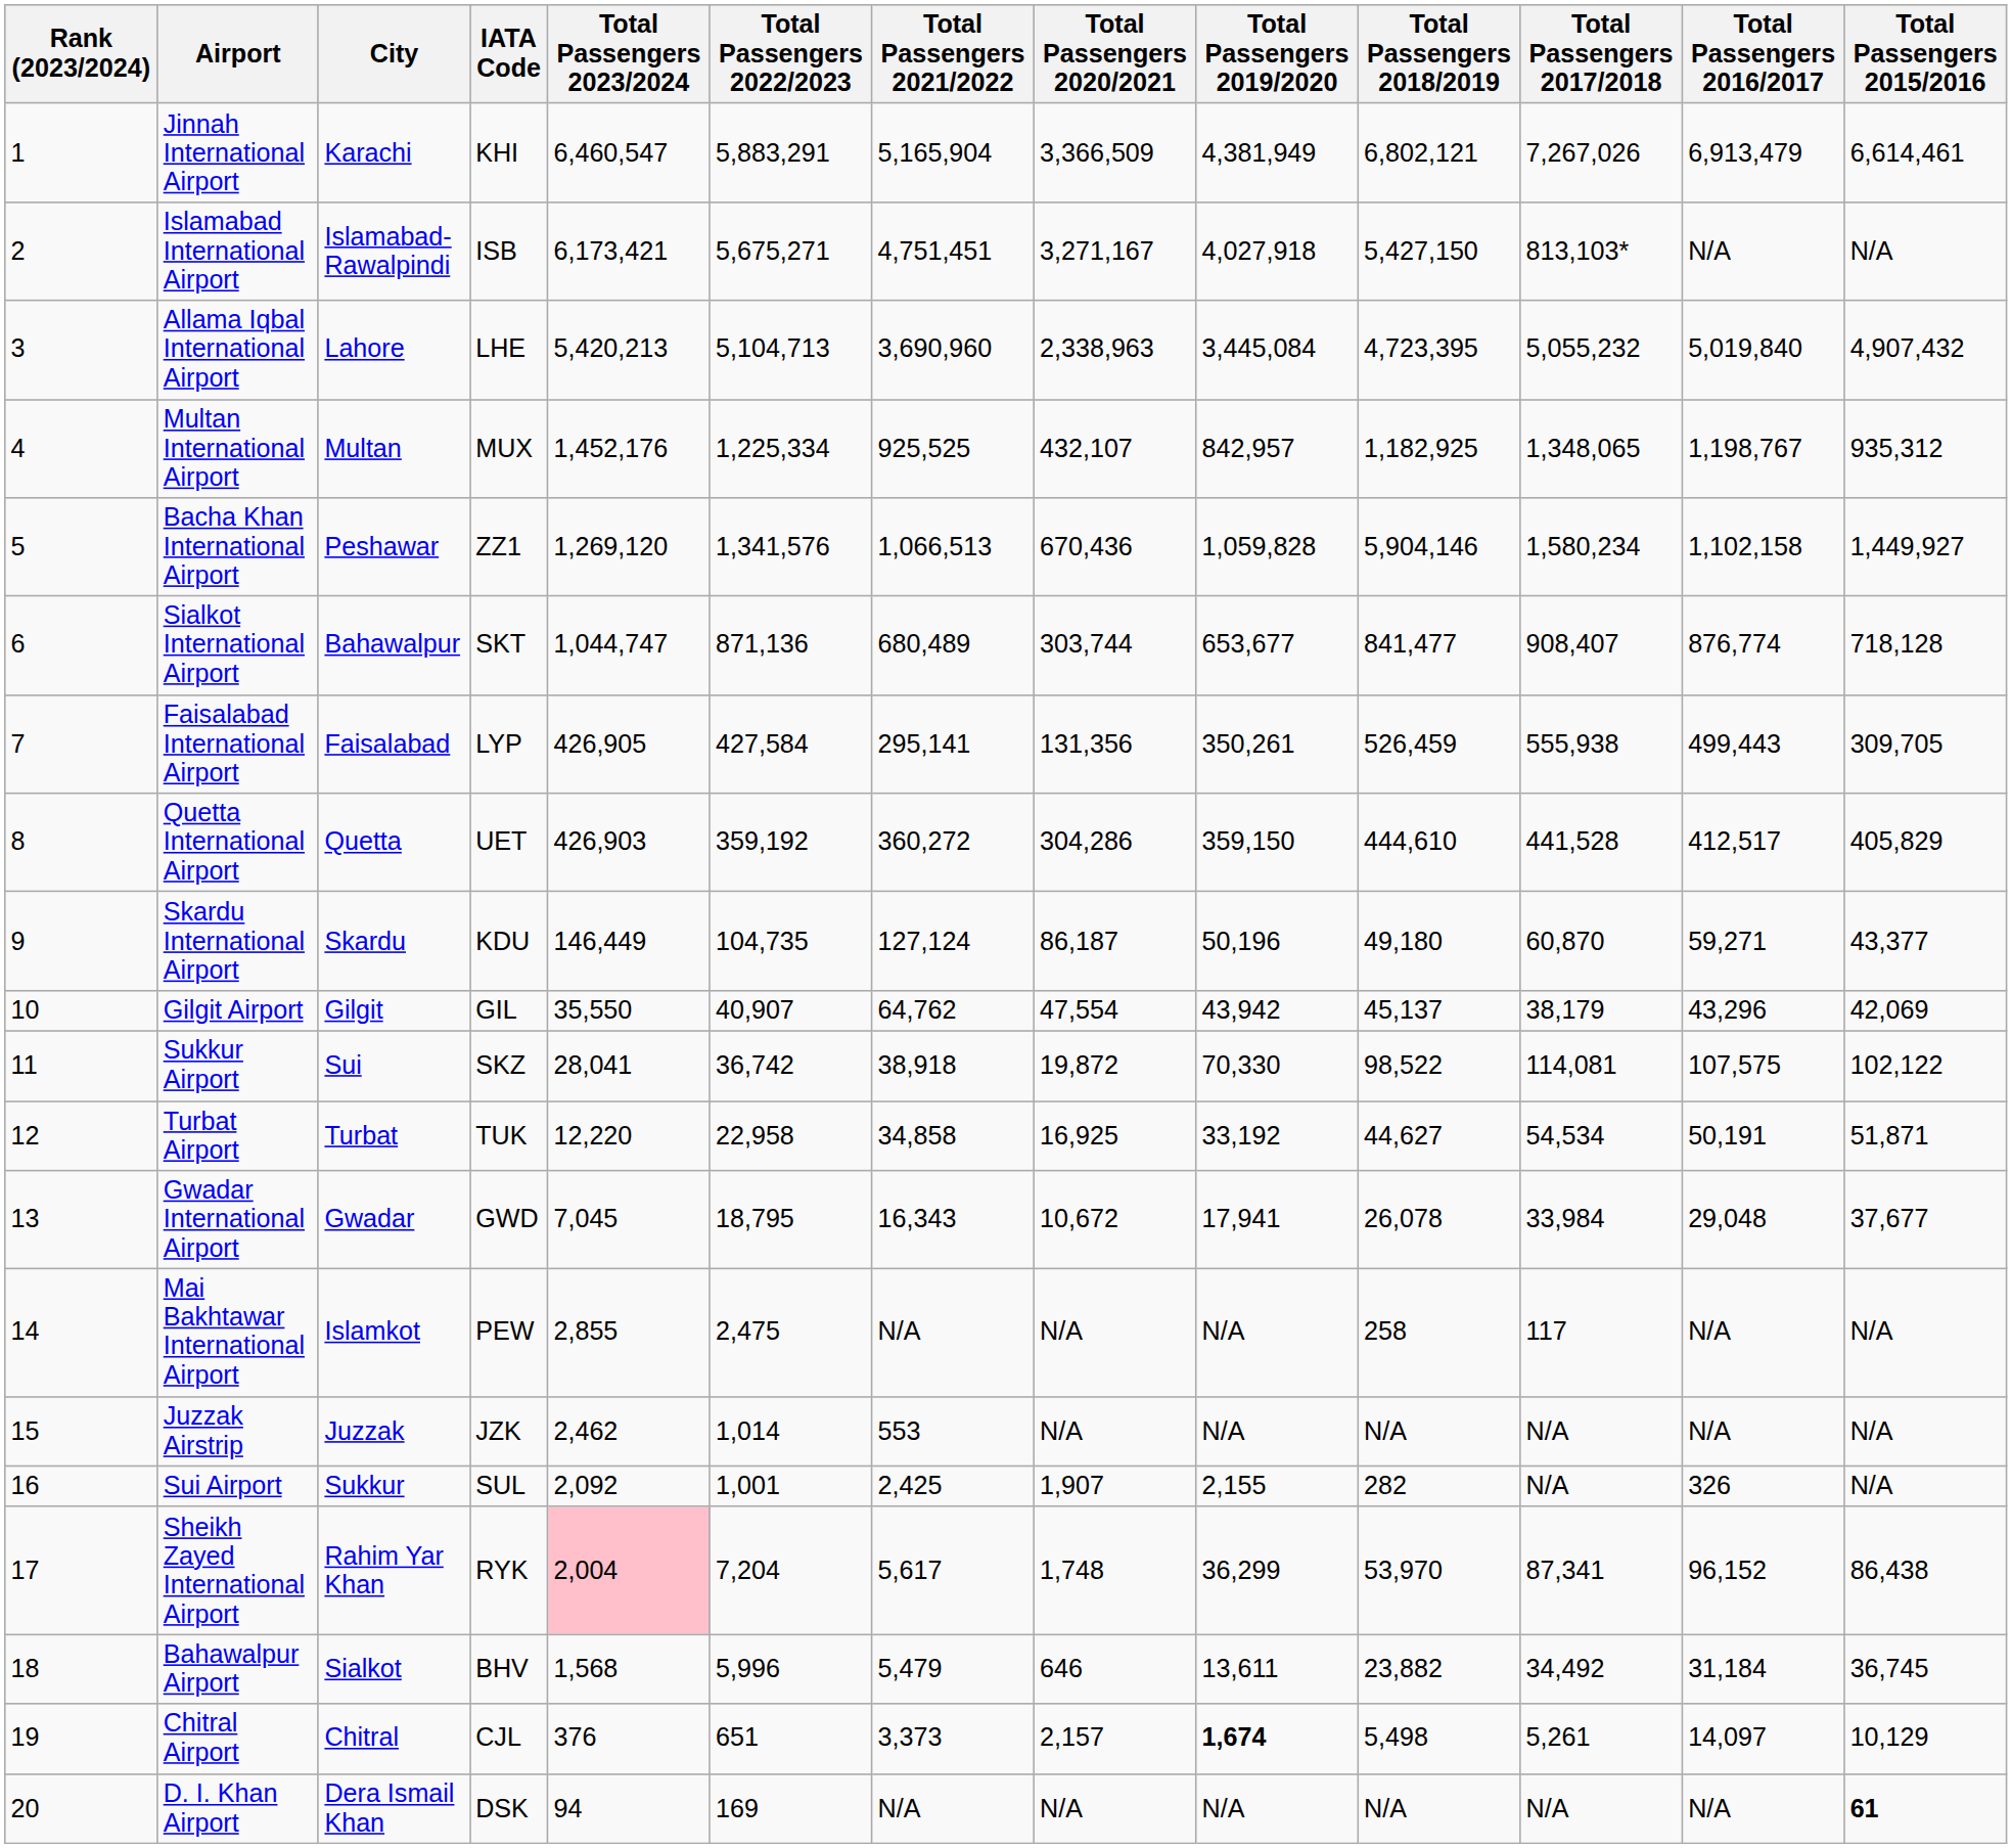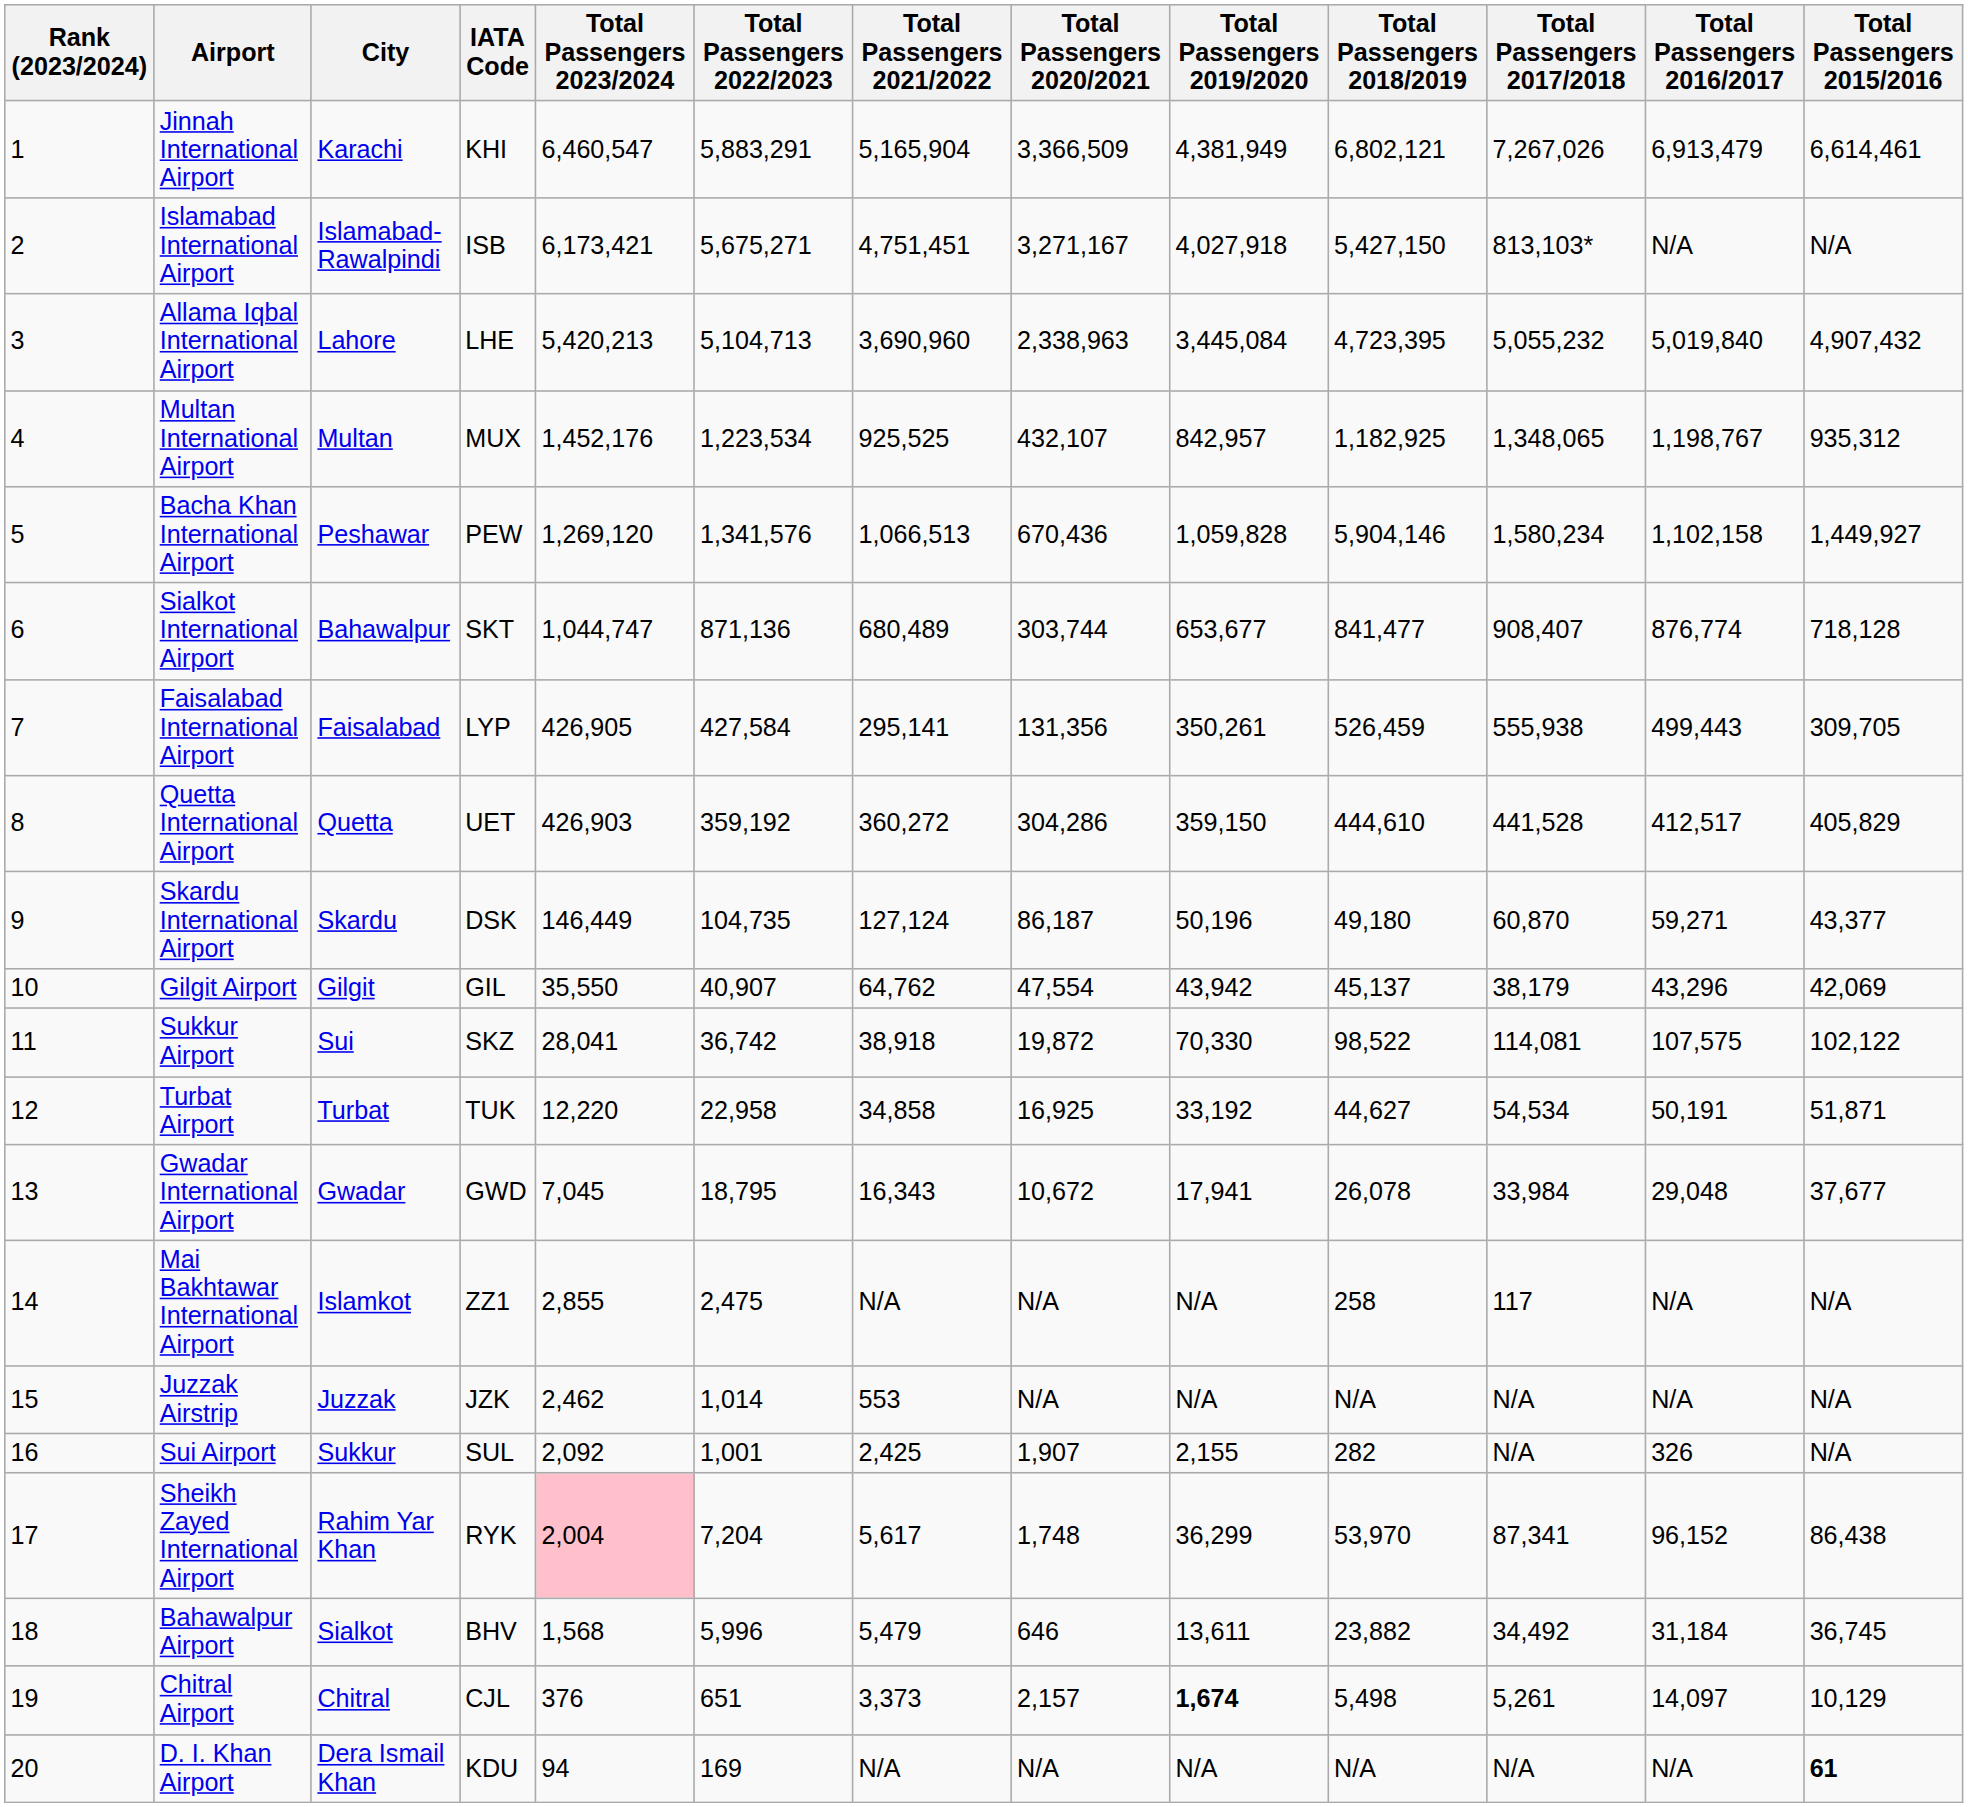Multan International Airport | Total Passengers 2022/2023: 1,225,334 -> 1,223,534
Bacha Khan International Airport | IATA Code: ZZ1 -> PEW
Skardu International Airport | IATA Code: KDU -> DSK
Mai Bakhtawar International Airport | IATA Code: PEW -> ZZ1
D. I. Khan Airport | IATA Code: DSK -> KDU
